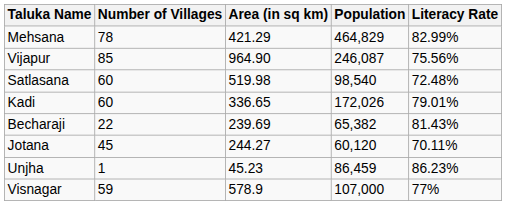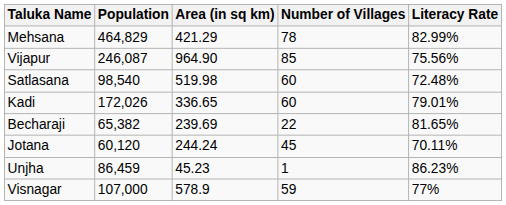columns swapped: Population <-> Number of Villages
Becharaji | Literacy Rate: 81.43% -> 81.65%
Jotana | Area (in sq km): 244.27 -> 244.24
